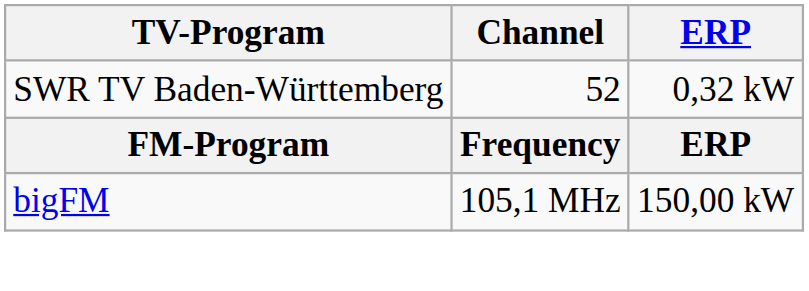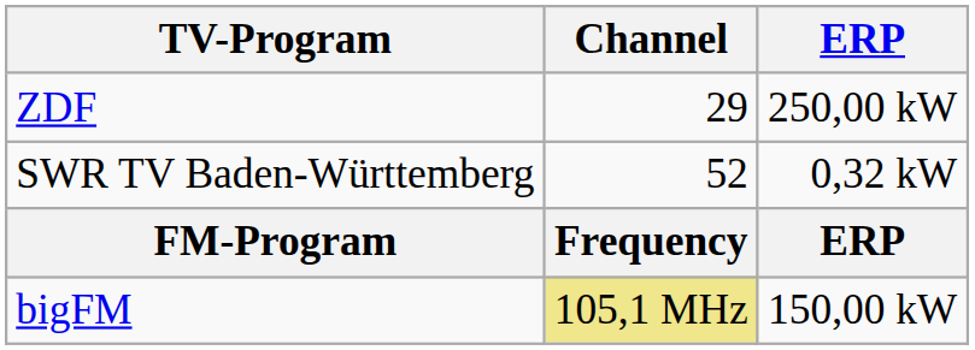+ row: ZDF | 29 | 250,00 kW
bigFM | Channel: no background -> khaki background
